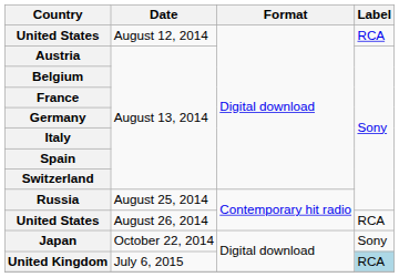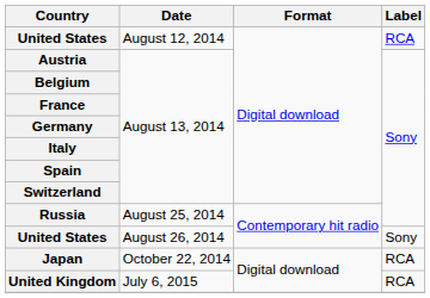August 26, 2014 | Label: RCA -> Sony
October 22, 2014 | Label: Sony -> RCA
July 6, 2015 | Label: lightblue background -> no background
